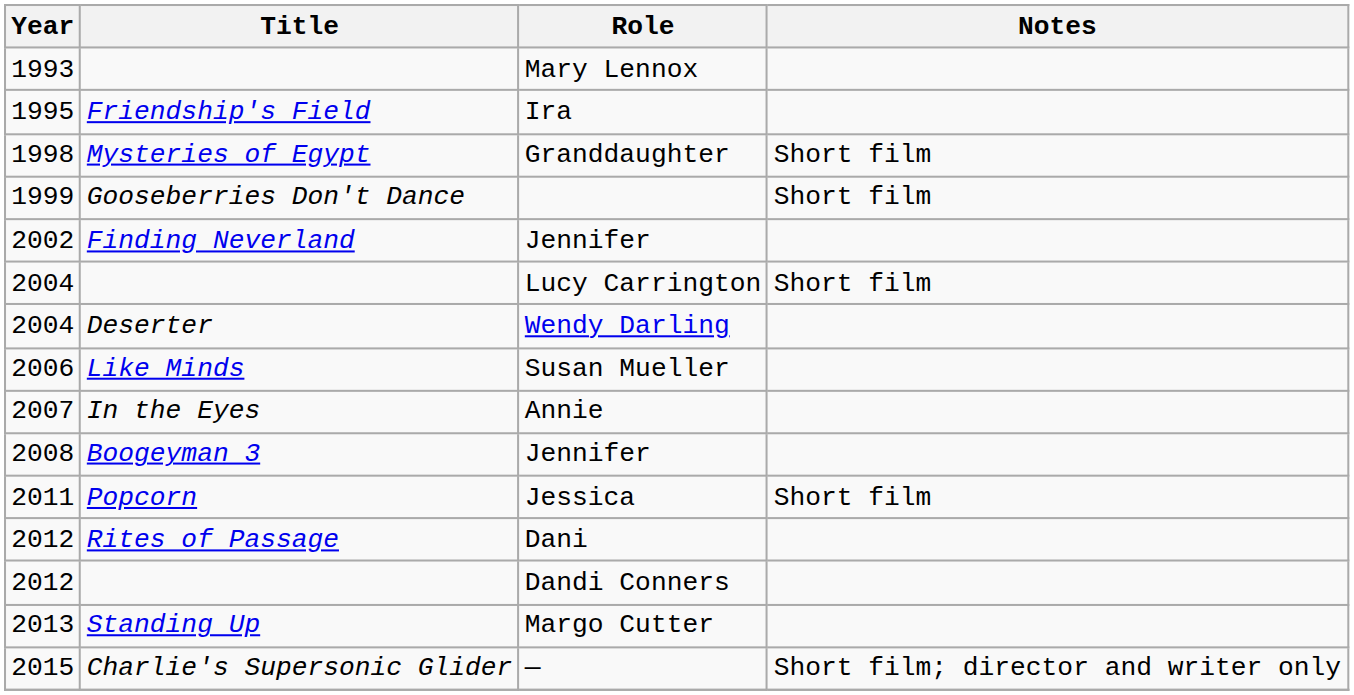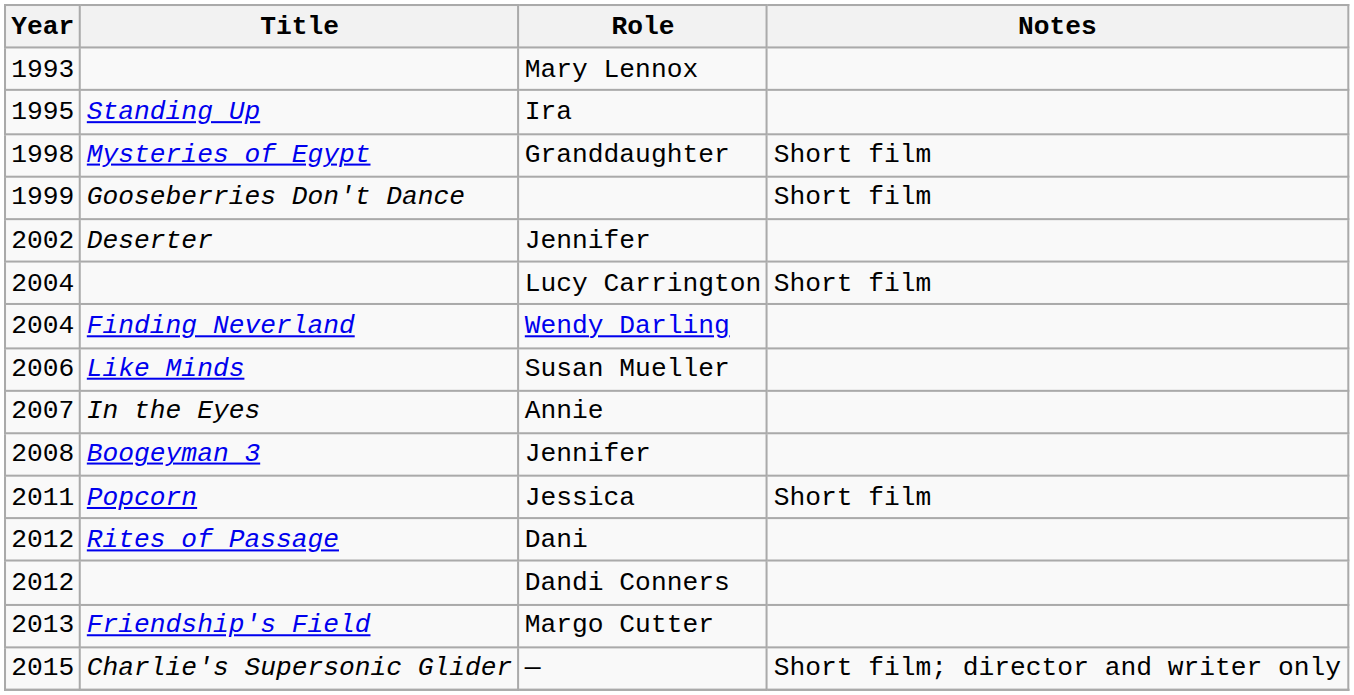Ira | Title: Friendship's Field -> Standing Up
2002 / Jennifer | Title: Finding Neverland -> Deserter
Wendy Darling | Title: Deserter -> Finding Neverland
Margo Cutter | Title: Standing Up -> Friendship's Field
